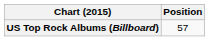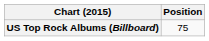US Top Rock Albums (Billboard) | Position: 57 -> 75
